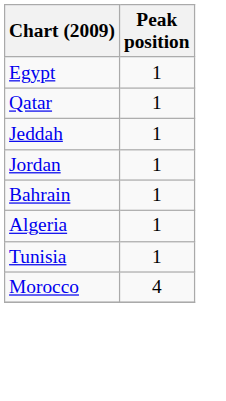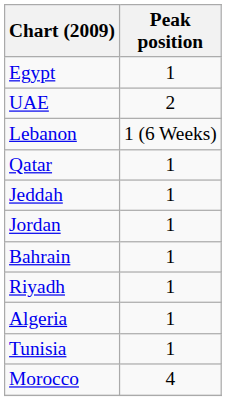+ row: UAE | 2
+ row: Lebanon | 1 (6 Weeks)
+ row: Riyadh | 1
